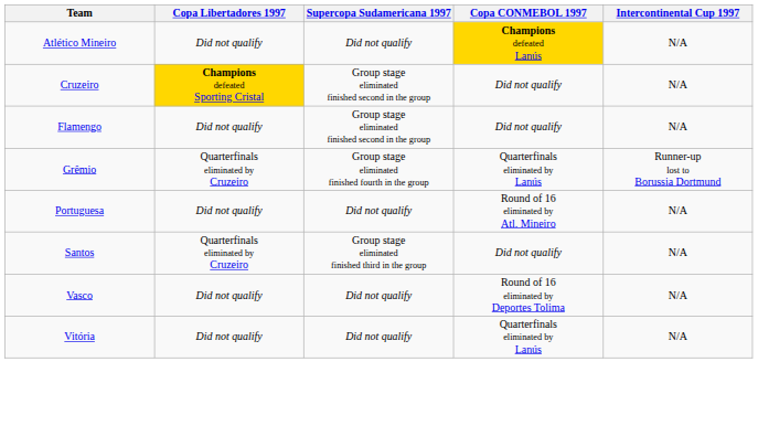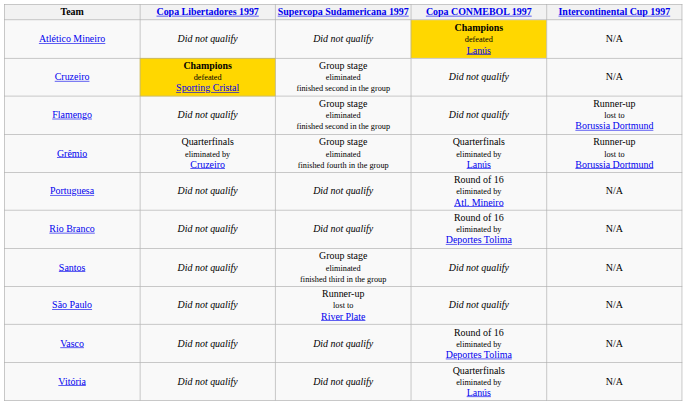Flamengo | Intercontinental Cup 1997: N/A -> Runner-up lost to Borussia Dortmund
+ row: Rio Branco | Did not qualify | Did not qualify | Round of 16 eliminated by Deportes Tolima | N/A
Santos | Copa Libertadores 1997: Quarterfinals eliminated by Cruzeiro -> Did not qualify
+ row: São Paulo | Did not qualify | Runner-up lost to River Plate | Did not qualify | N/A
